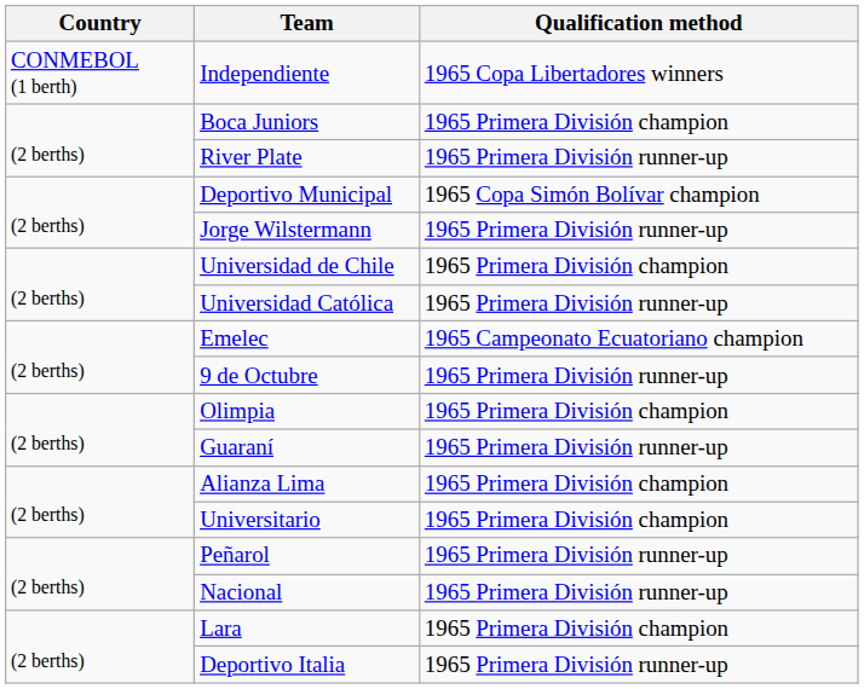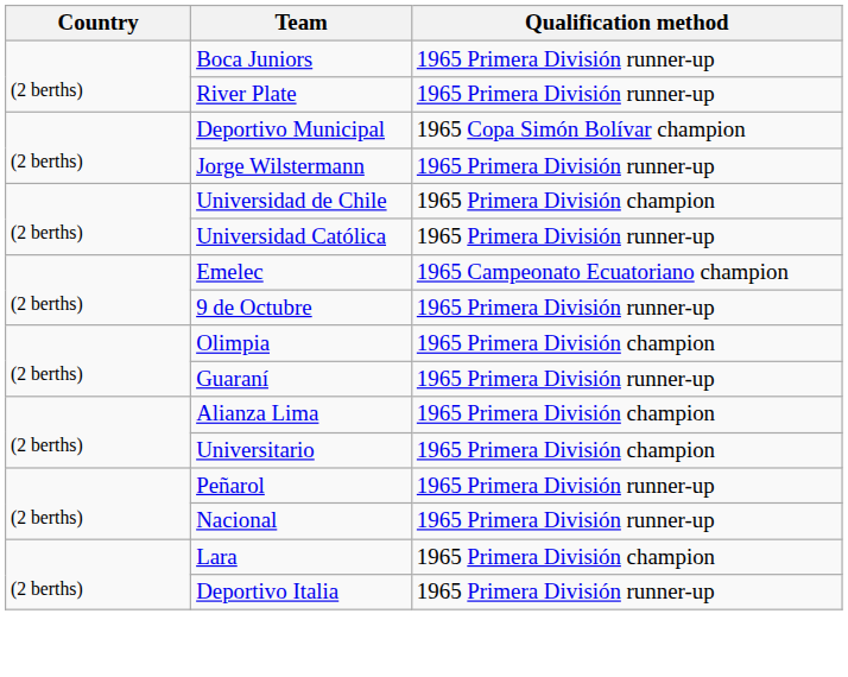- row: CONMEBOL (1 berth) | Independiente | 1965 Copa Libertadores winners
Boca Juniors | Qualification method: 1965 Primera División champion -> 1965 Primera División runner-up
